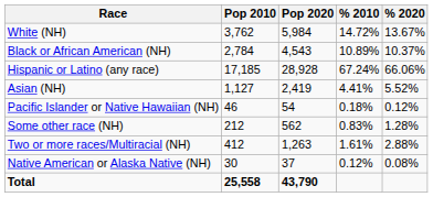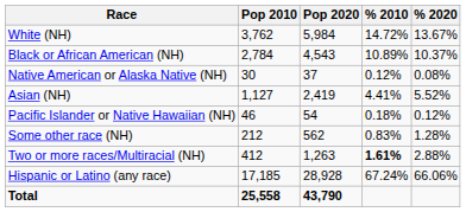rows swapped: Native American or Alaska Native (NH) <-> Hispanic or Latino (any race)
Two or more races/Multiracial (NH) | % 2010: normal -> bold
